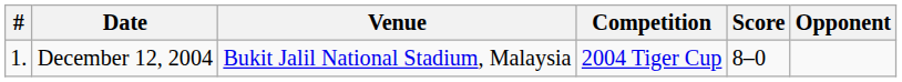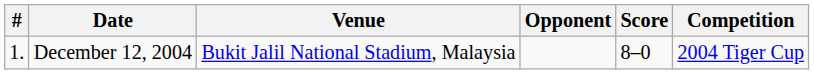columns swapped: Opponent <-> Competition
